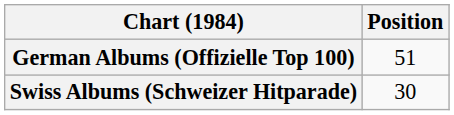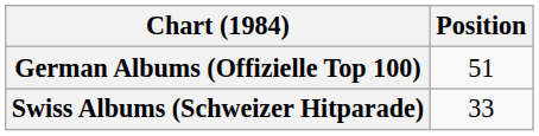Swiss Albums (Schweizer Hitparade) | Position: 30 -> 33
